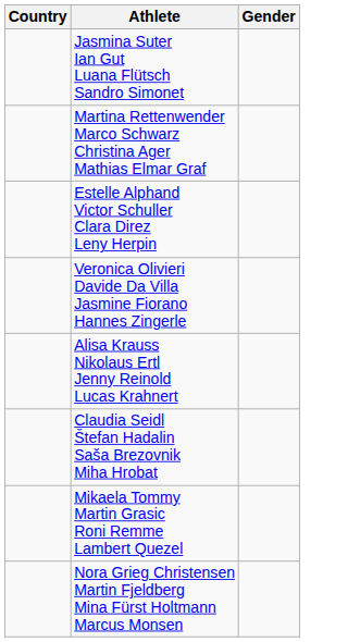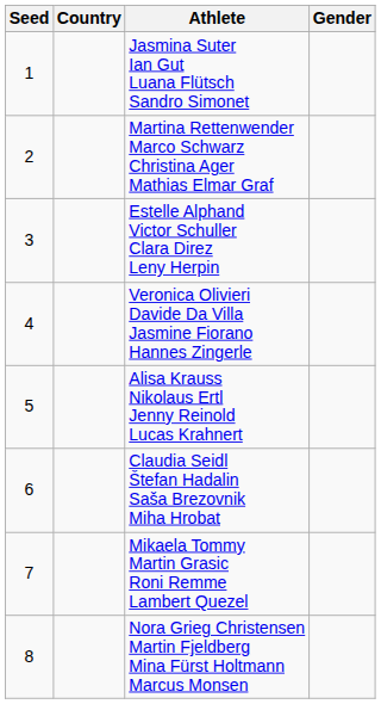+ column: Seed | 1 | 2 | 3 | 4 | 5 | 6 | 7 | 8
